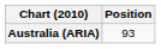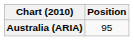Australia (ARIA) | Position: 93 -> 95
